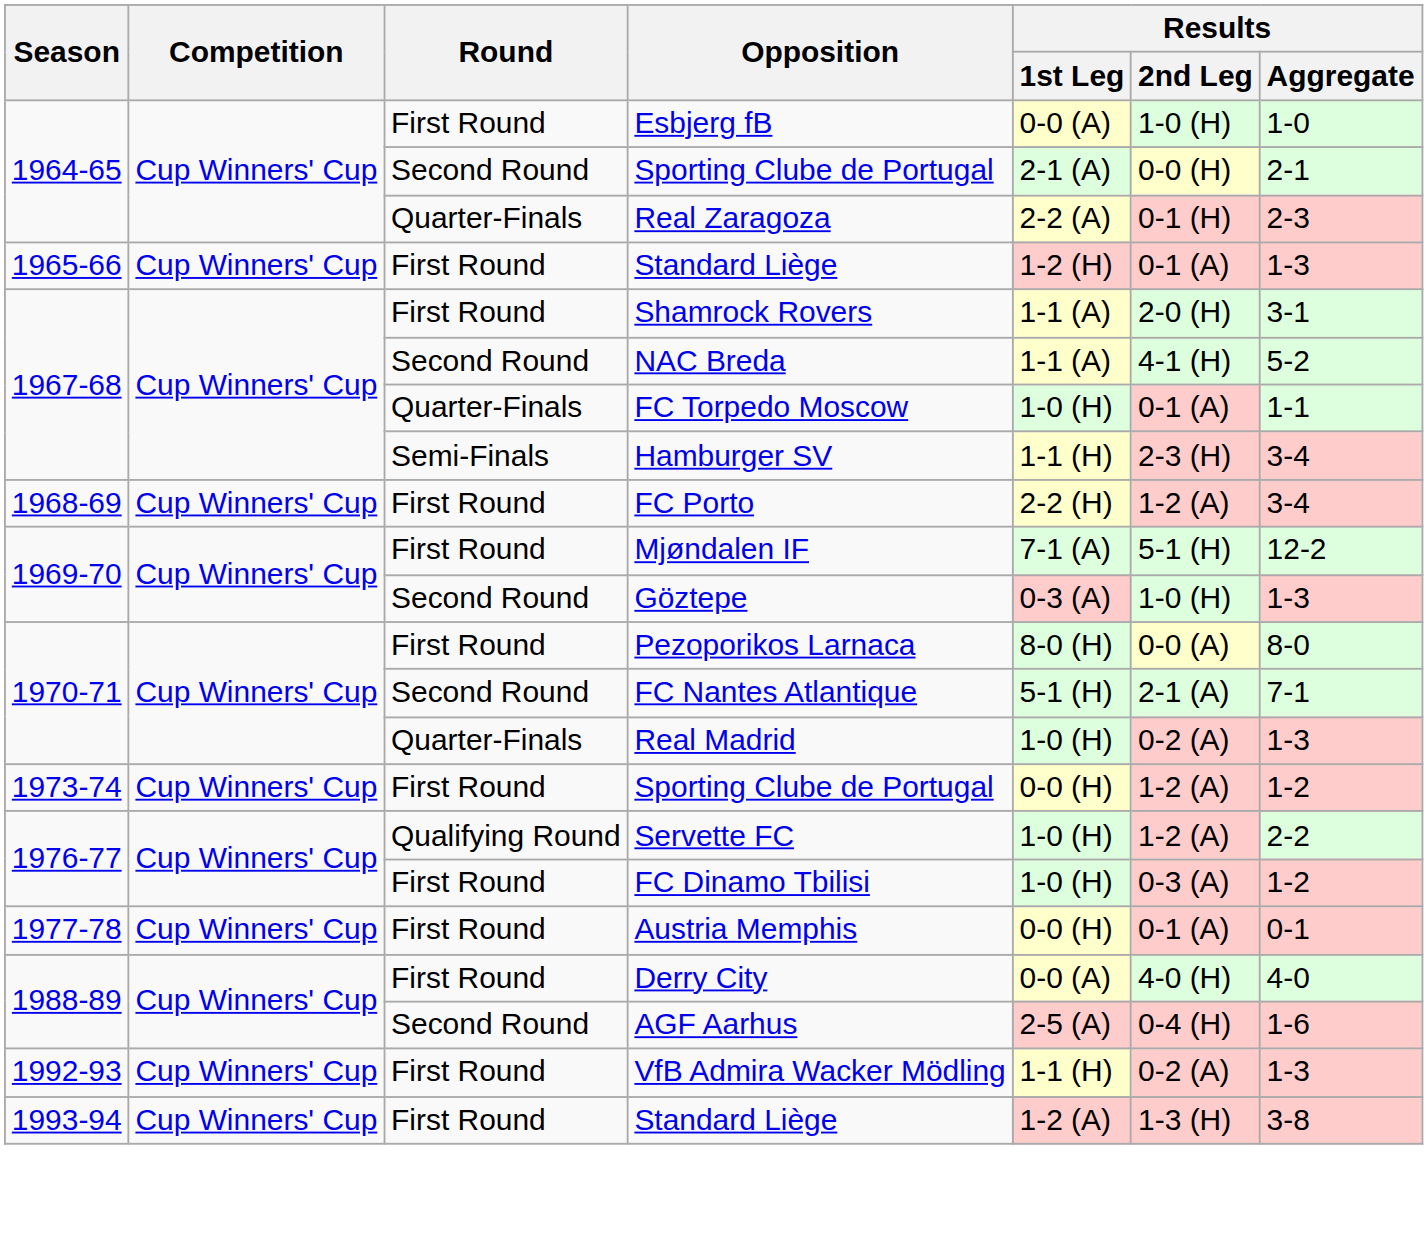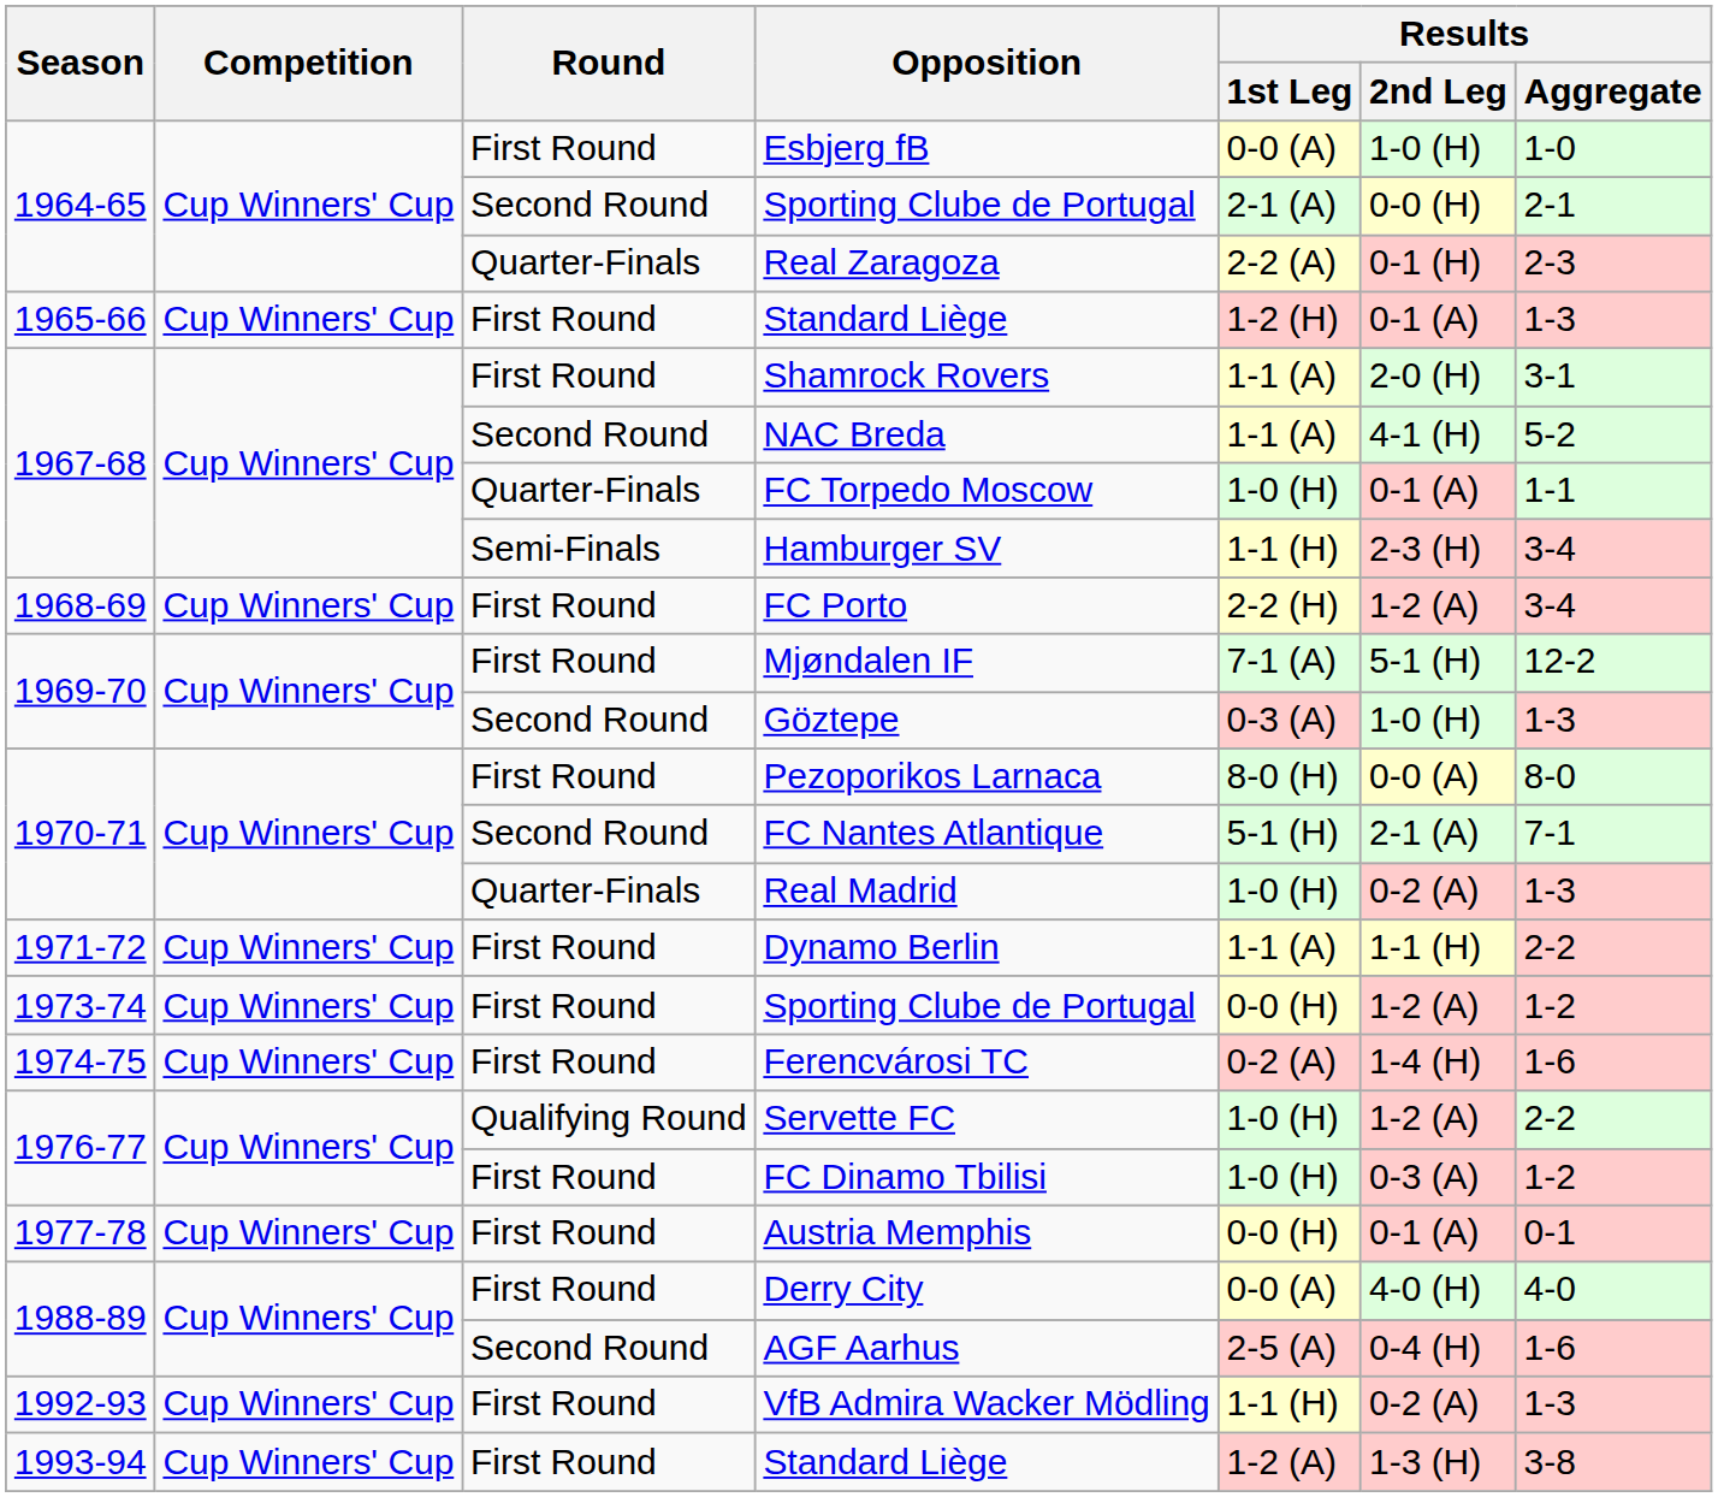+ row: 1971-72 | Cup Winners' Cup | First Round | Dynamo Berlin | 1-1 (A) | 1-1 (H) | 2-2
+ row: 1974-75 | Cup Winners' Cup | First Round | Ferencvárosi TC | 0-2 (A) | 1-4 (H) | 1-6
